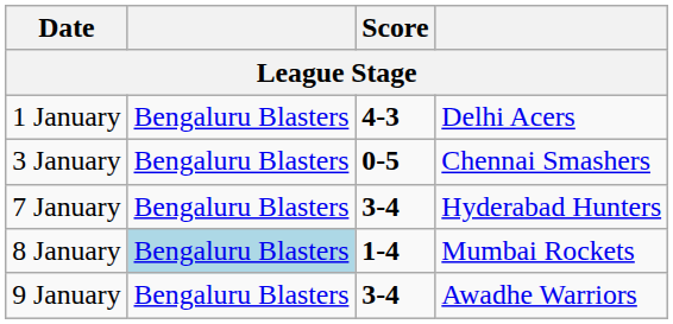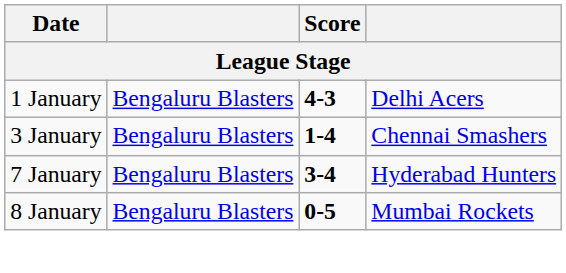3 January | Score: 0-5 -> 1-4
8 January | column 2: lightblue background -> no background
8 January | Score: 1-4 -> 0-5
- row: 9 January | Bengaluru Blasters | 3-4 | Awadhe Warriors
